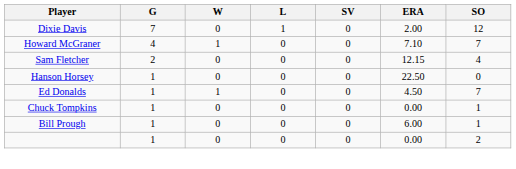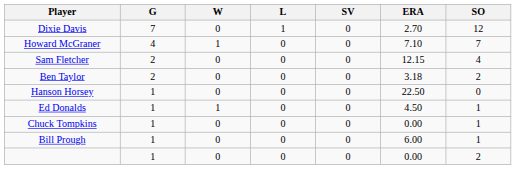Dixie Davis | ERA: 2.00 -> 2.70
+ row: Ben Taylor | 2 | 0 | 0 | 0 | 3.18 | 2
Ed Donalds | SO: 7 -> 1
